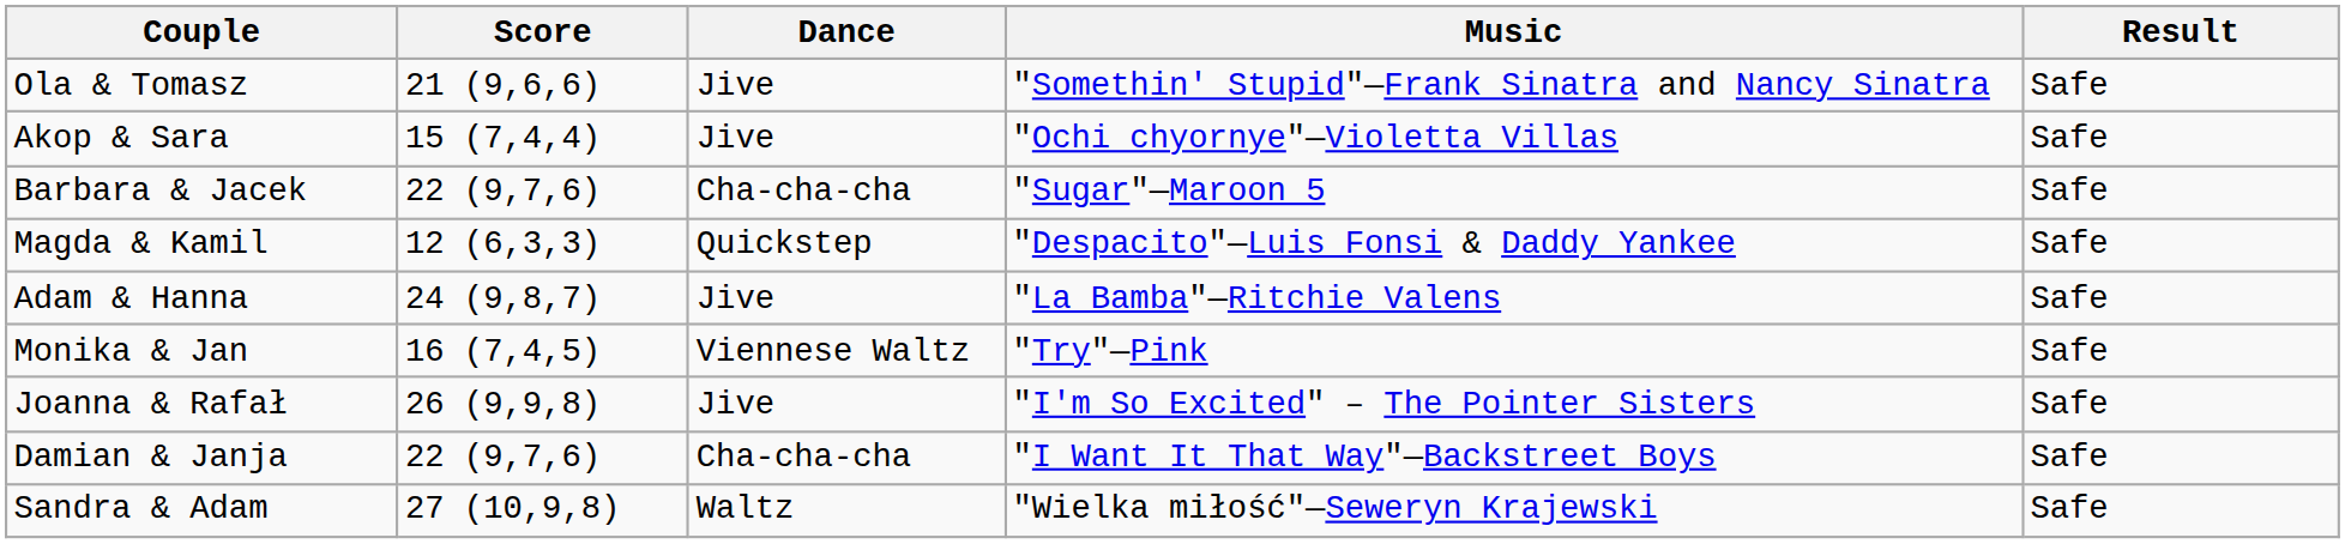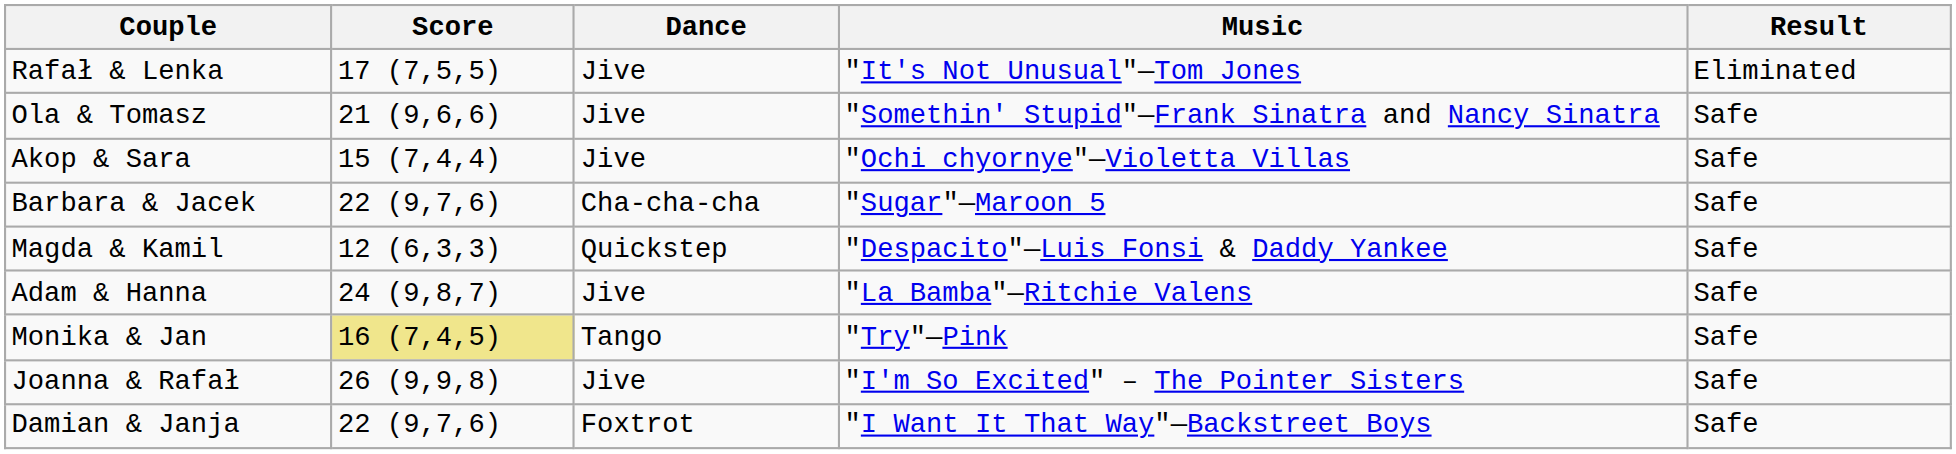+ row: Rafał & Lenka | 17 (7,5,5) | Jive | "It's Not Unusual"—Tom Jones | Eliminated
Monika & Jan | Score: no background -> khaki background
Monika & Jan | Dance: Viennese Waltz -> Tango
Damian & Janja | Dance: Cha-cha-cha -> Foxtrot
- row: Sandra & Adam | 27 (10,9,8) | Waltz | "Wielka miłość"—Seweryn Krajewski | Safe
